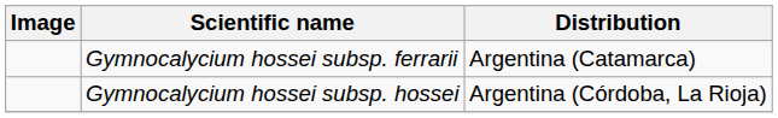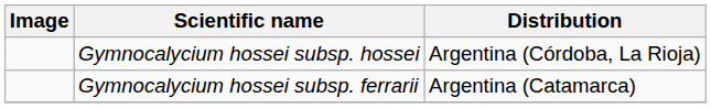rows swapped: Gymnocalycium hossei subsp. ferrarii <-> Gymnocalycium hossei subsp. hossei
